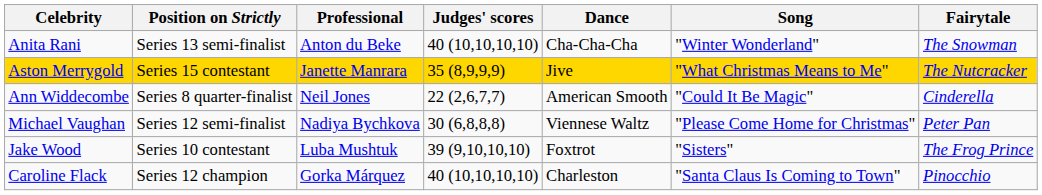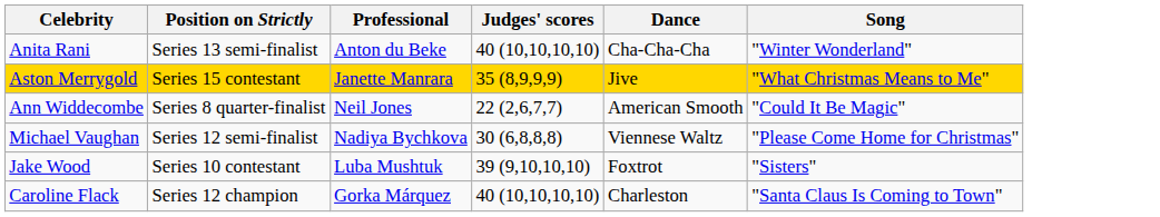- column: Fairytale | The Snowman | The Nutcracker | Cinderella | Peter Pan | The Frog Prince | Pinocchio
